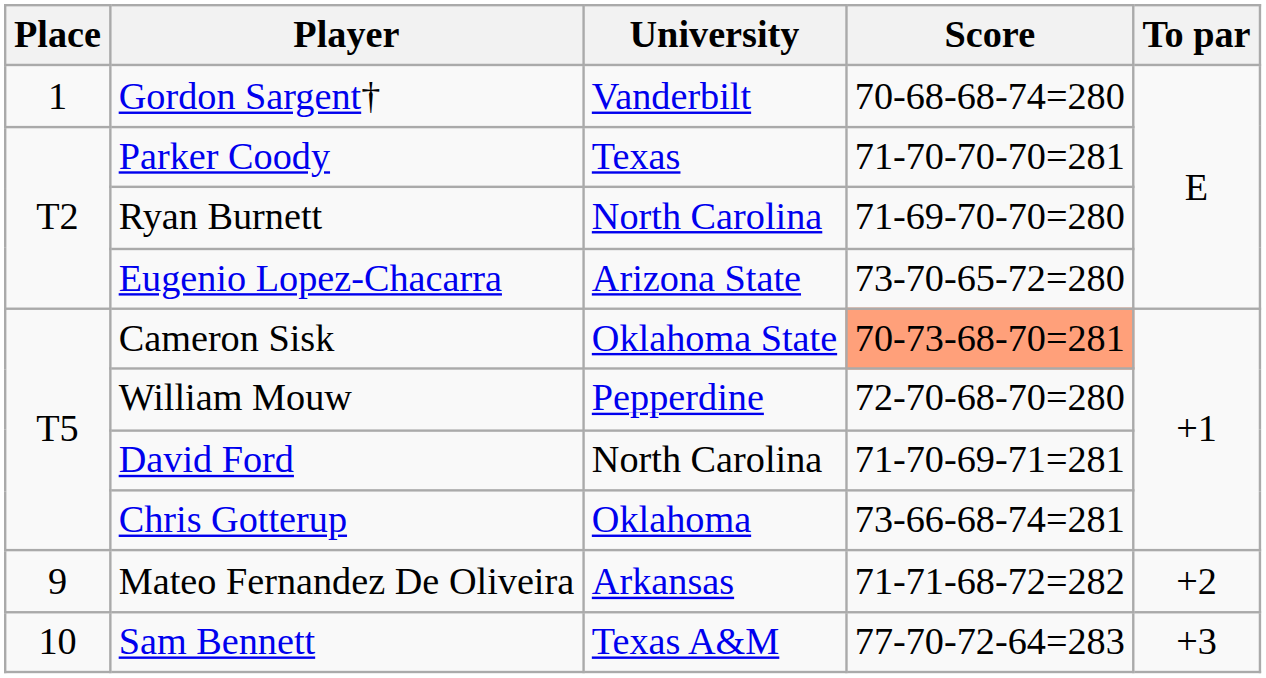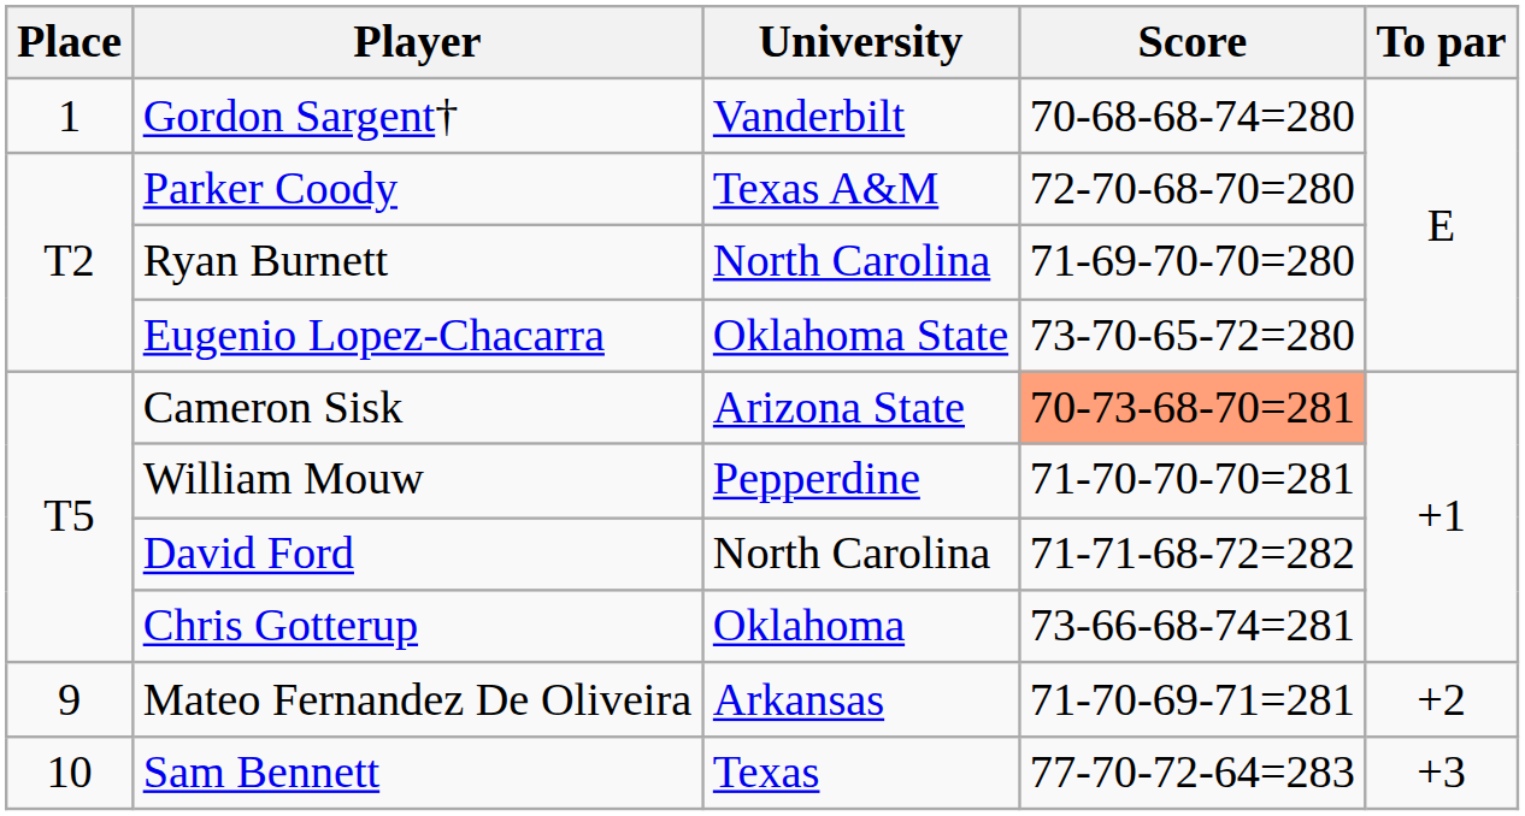Parker Coody | University: Texas -> Texas A&M
Parker Coody | Score: 71-70-70-70=281 -> 72-70-68-70=280
Eugenio Lopez-Chacarra | University: Arizona State -> Oklahoma State
Cameron Sisk | University: Oklahoma State -> Arizona State
William Mouw | Score: 72-70-68-70=280 -> 71-70-70-70=281
David Ford | Score: 71-70-69-71=281 -> 71-71-68-72=282
Mateo Fernandez De Oliveira | Score: 71-71-68-72=282 -> 71-70-69-71=281
Sam Bennett | University: Texas A&M -> Texas
